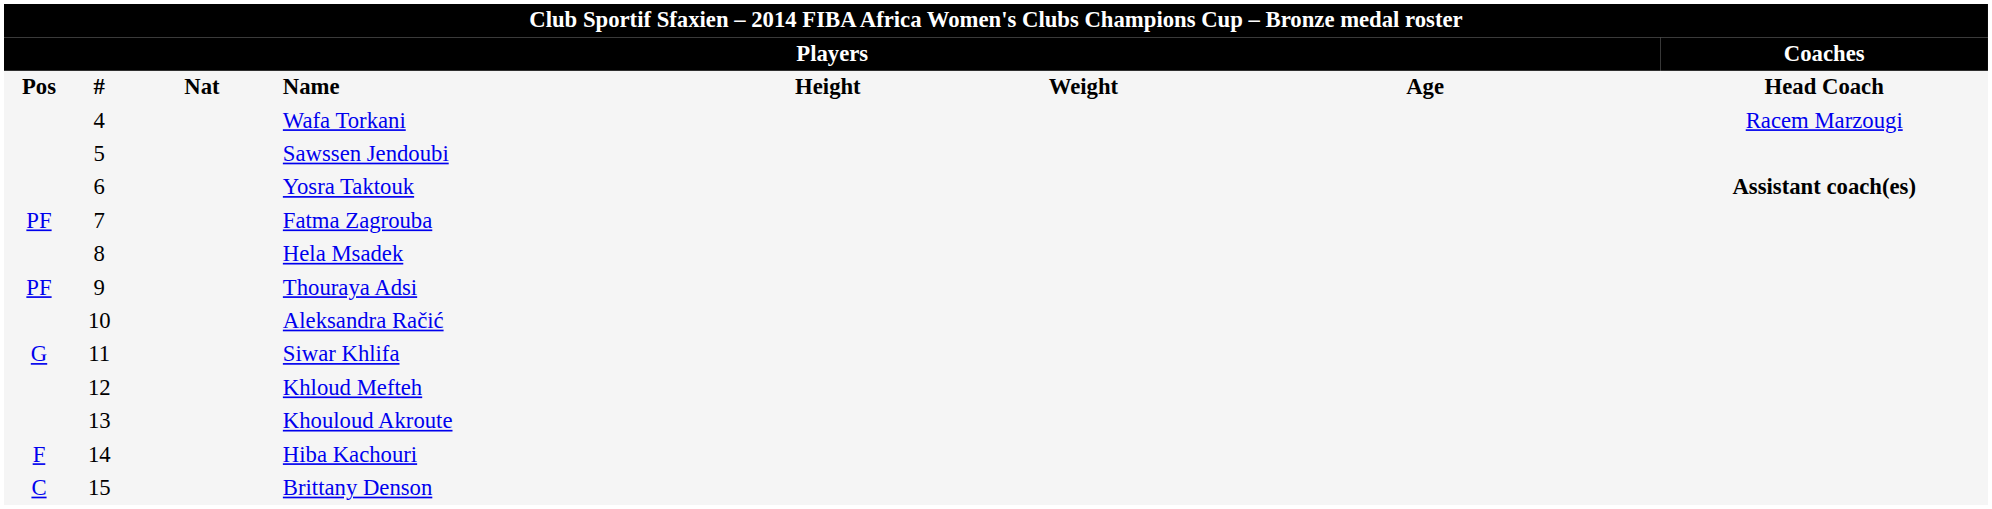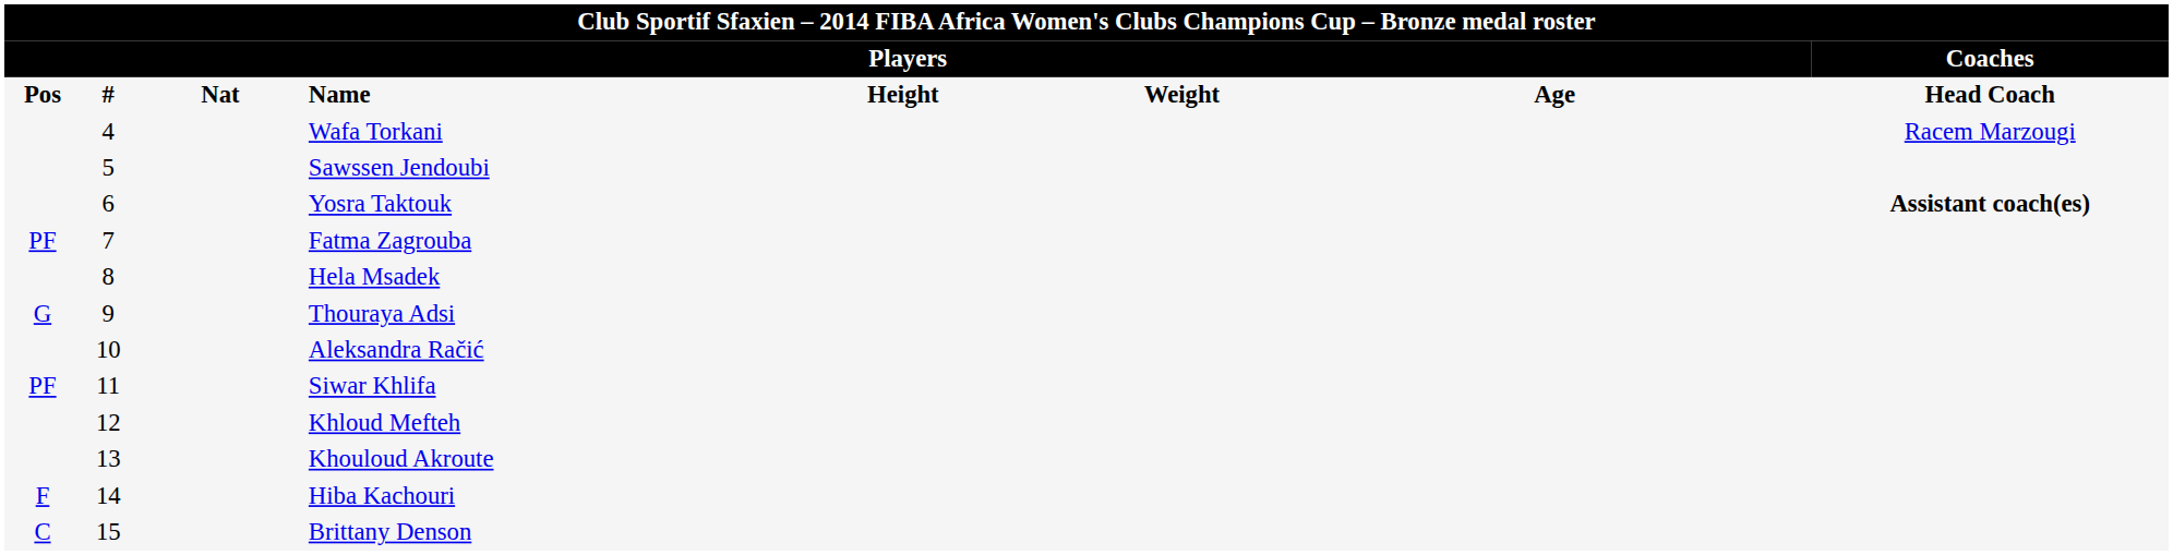Thouraya Adsi | column 1: PF -> G
Siwar Khlifa | column 1: G -> PF
